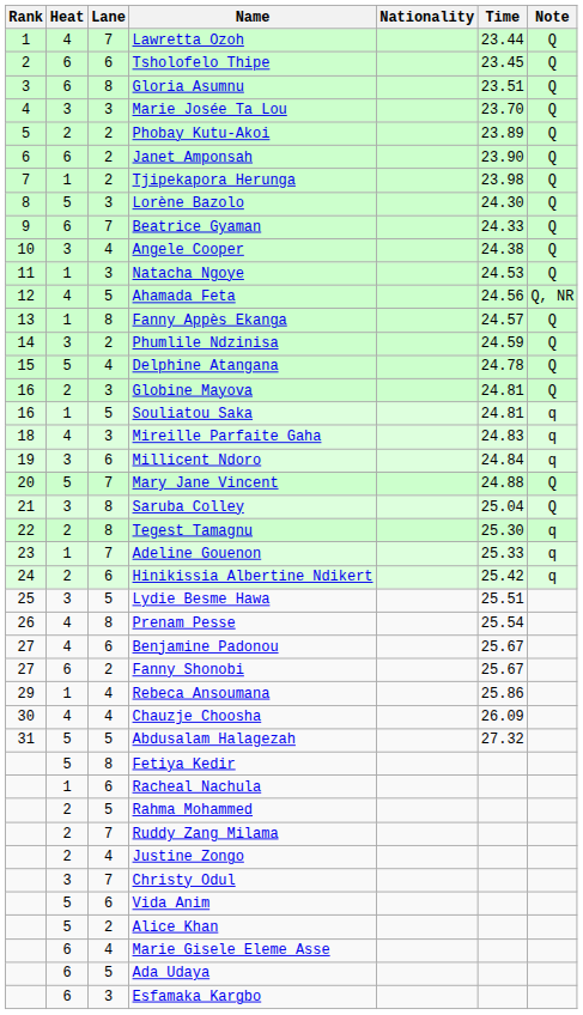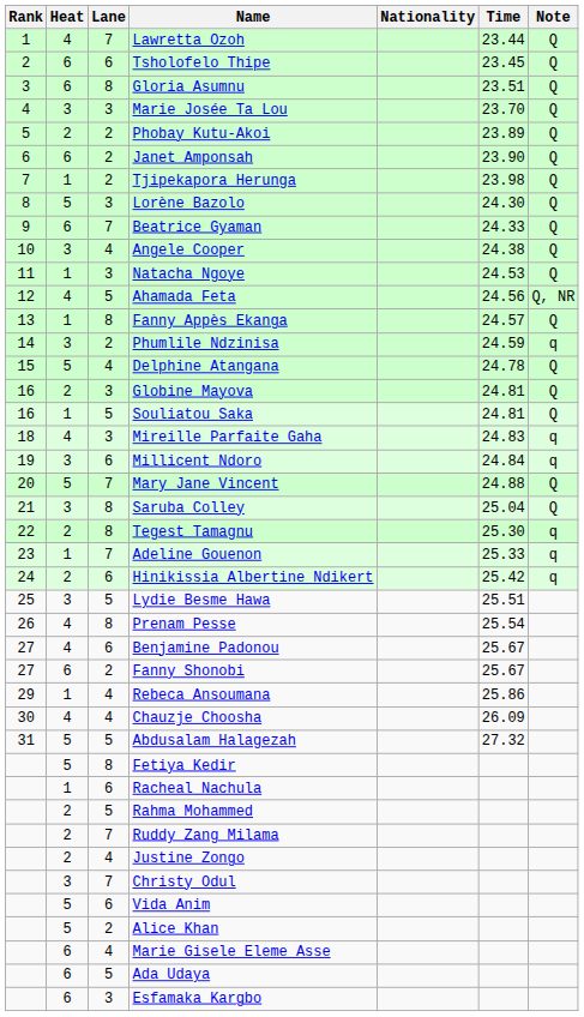Phumlile Ndzinisa | Note: Q -> q
Souliatou Saka | Note: q -> Q
